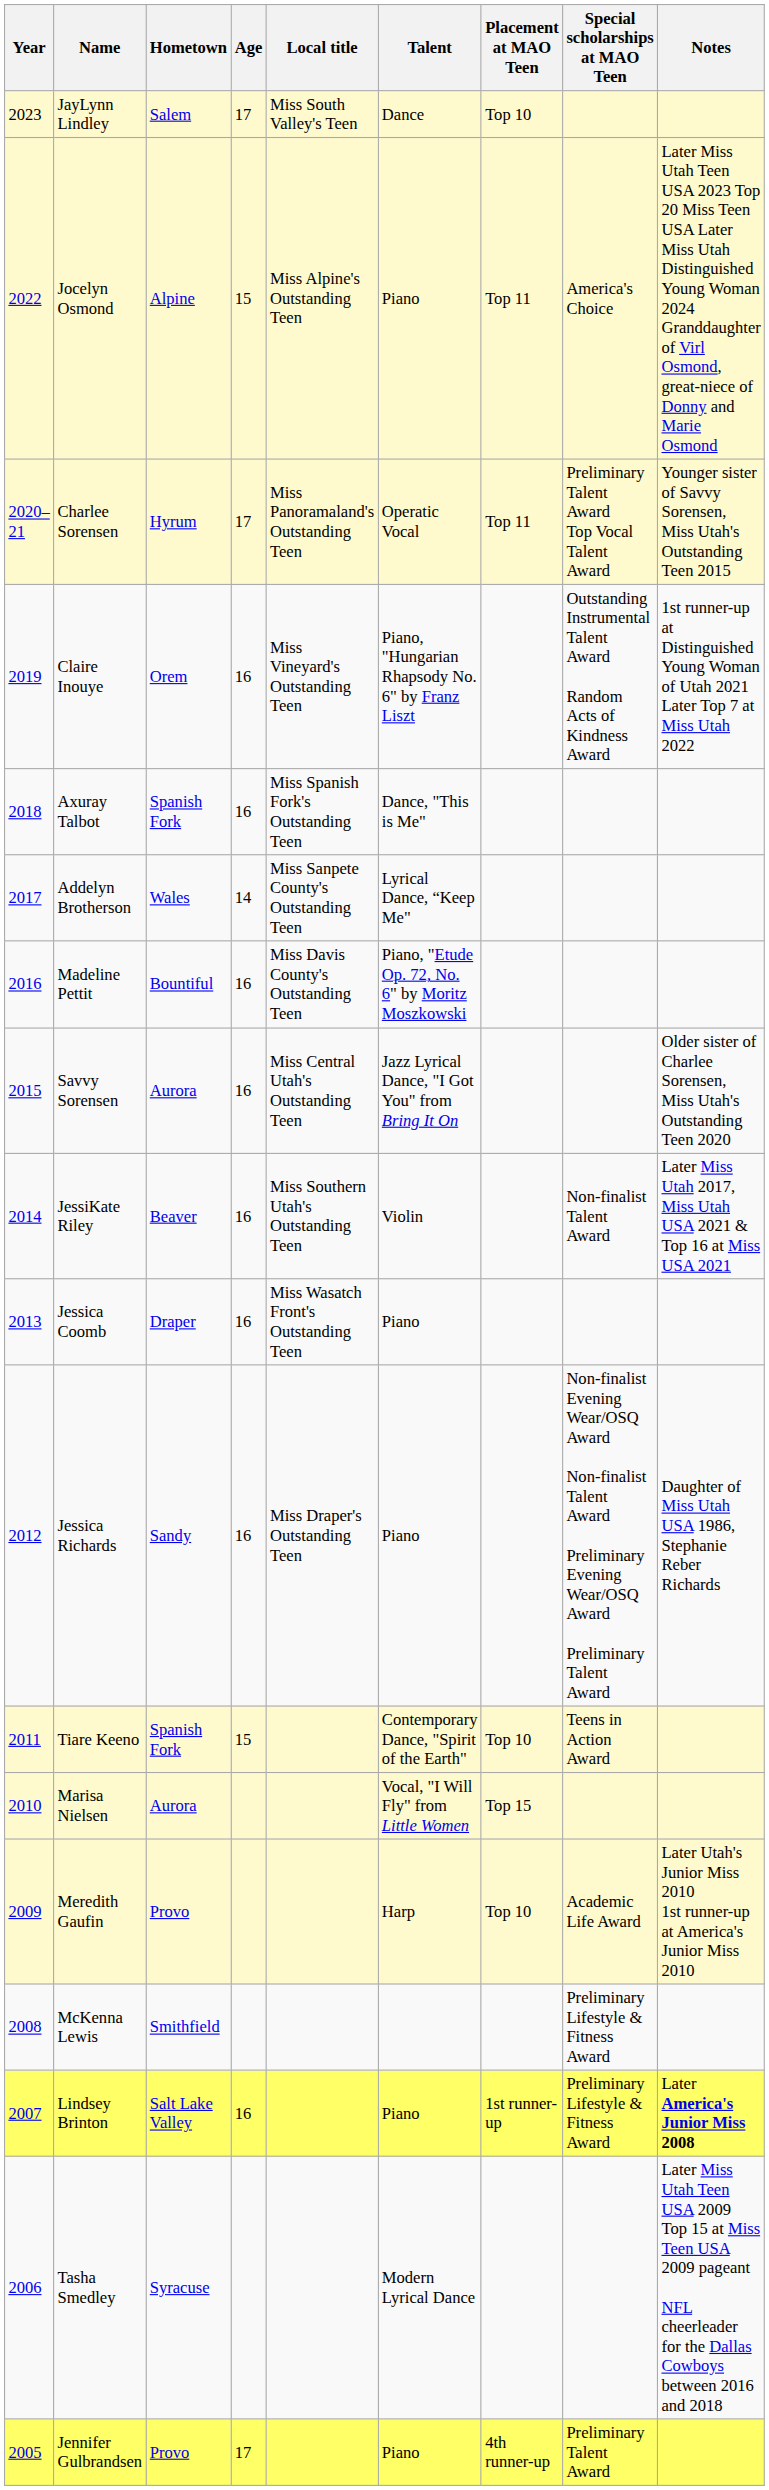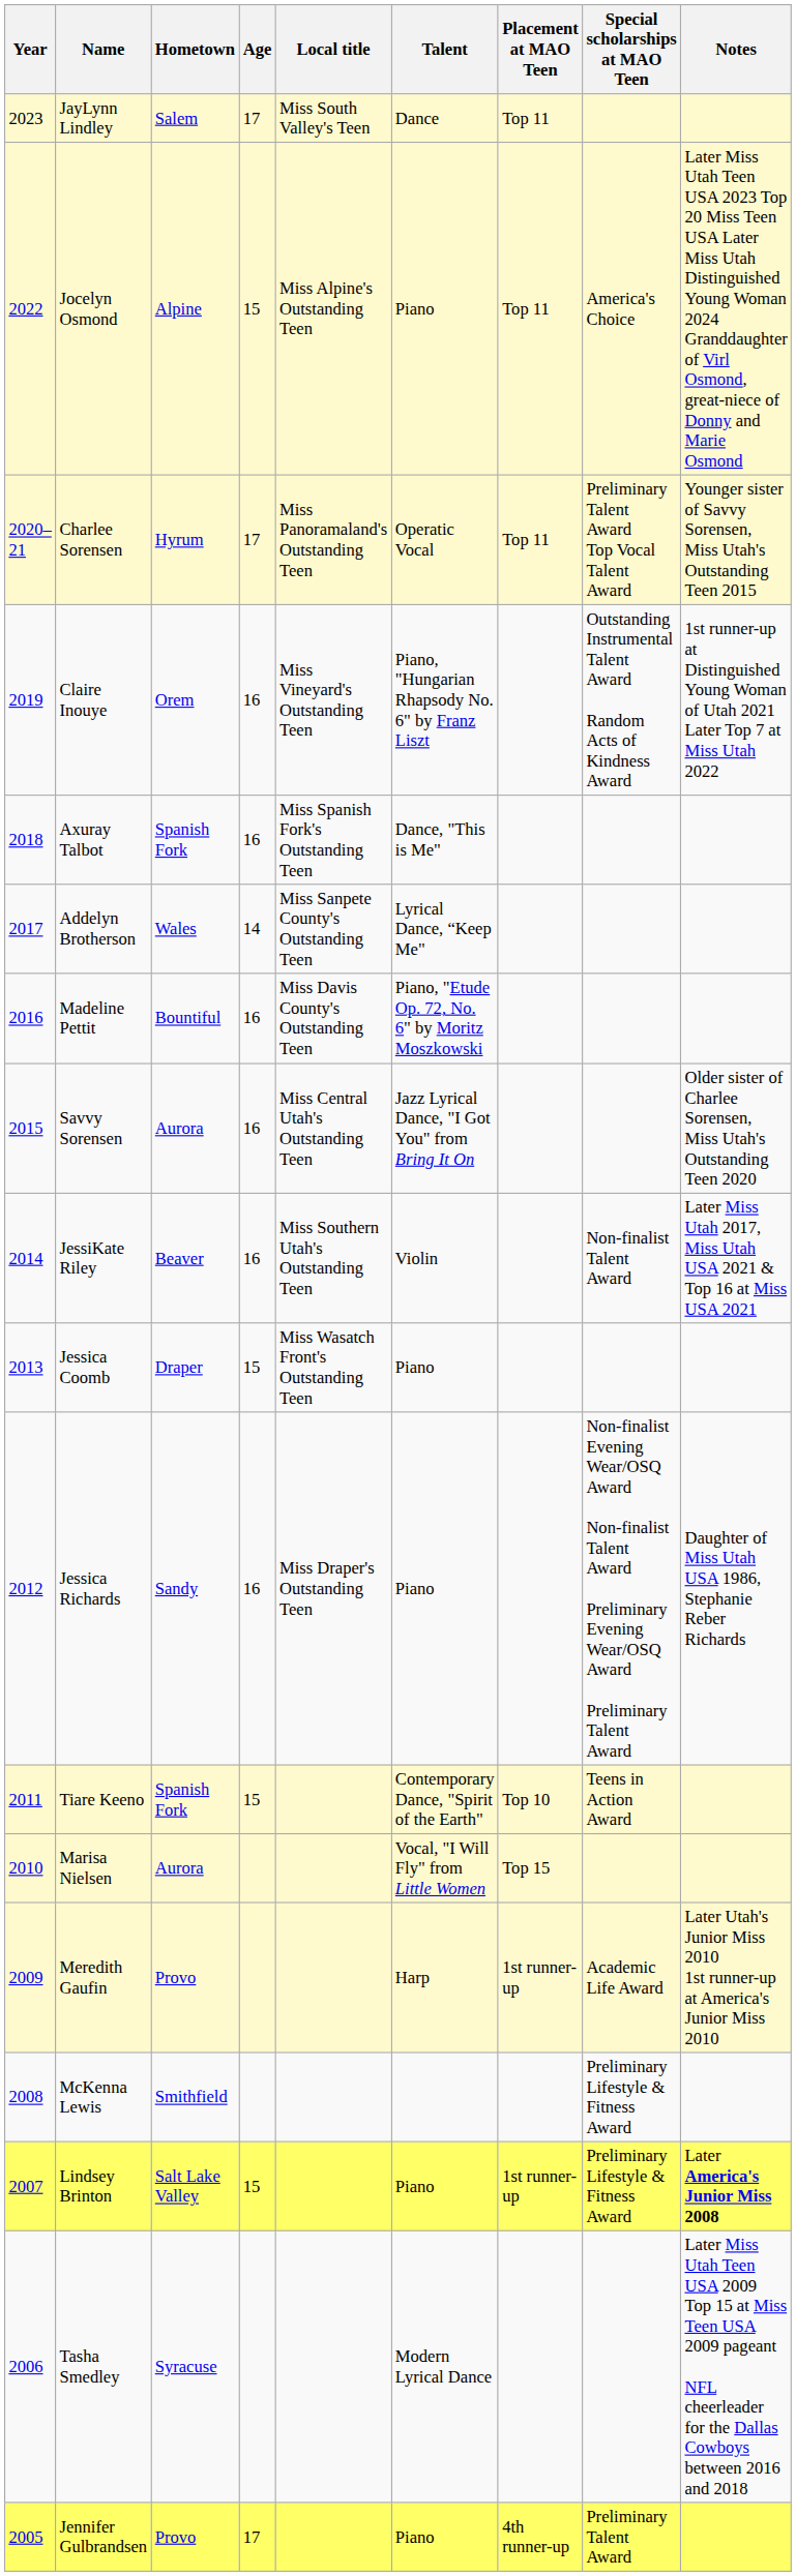JayLynn Lindley | Placement at MAO Teen: Top 10 -> Top 11
Jessica Coomb | Age: 16 -> 15
Meredith Gaufin | Placement at MAO Teen: Top 10 -> 1st runner-up
Lindsey Brinton | Age: 16 -> 15
